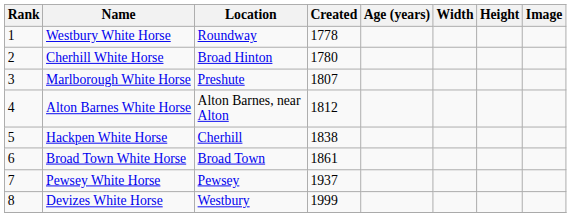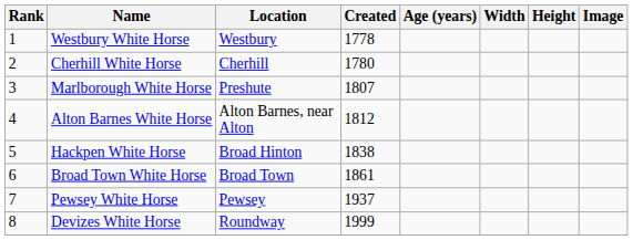Westbury White Horse | Location: Roundway -> Westbury
Cherhill White Horse | Location: Broad Hinton -> Cherhill
Hackpen White Horse | Location: Cherhill -> Broad Hinton
Devizes White Horse | Location: Westbury -> Roundway
